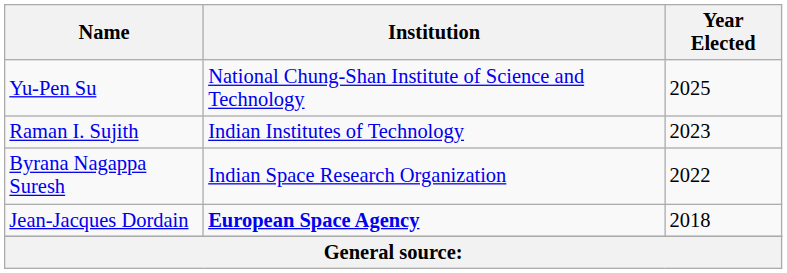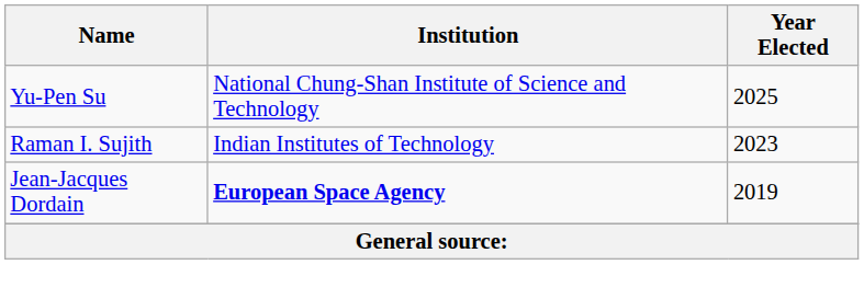- row: Byrana Nagappa Suresh | Indian Space Research Organization | 2022
Jean-Jacques Dordain | Year Elected: 2018 -> 2019
